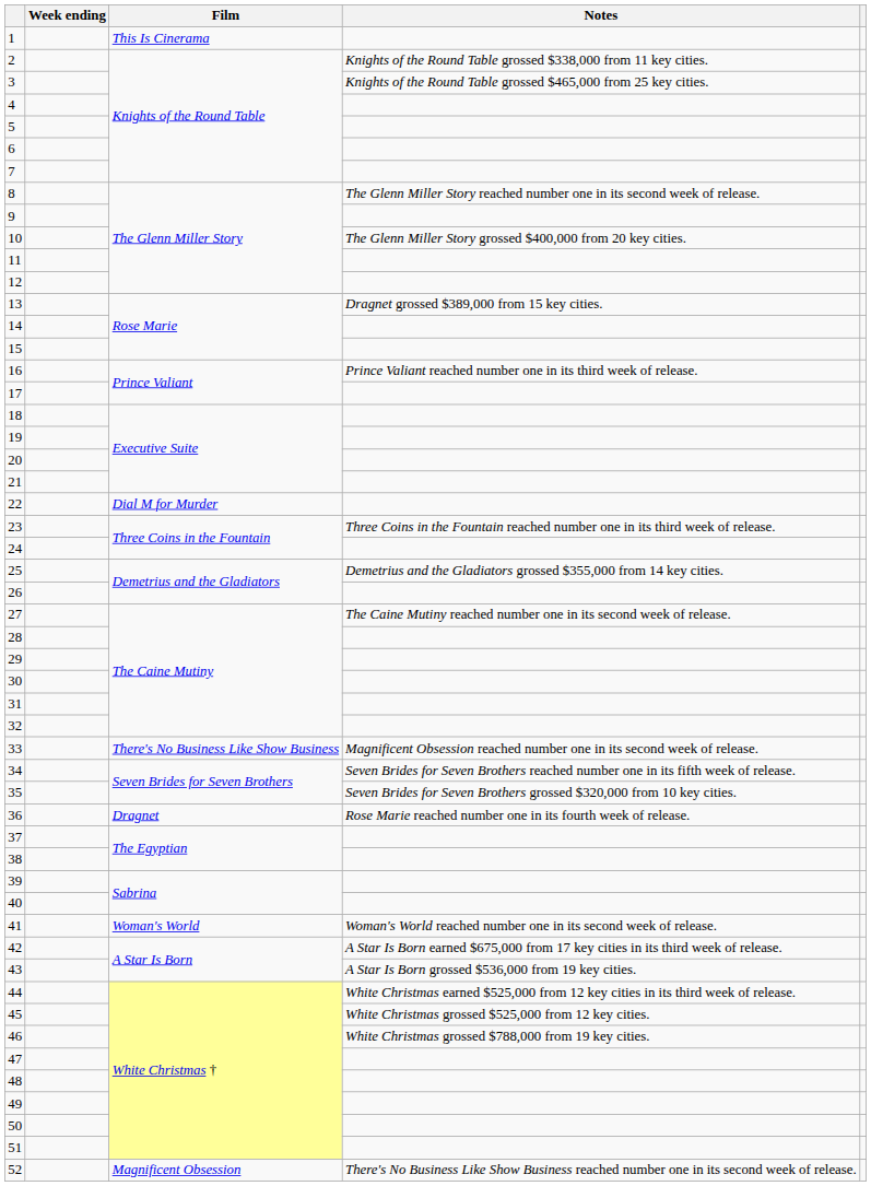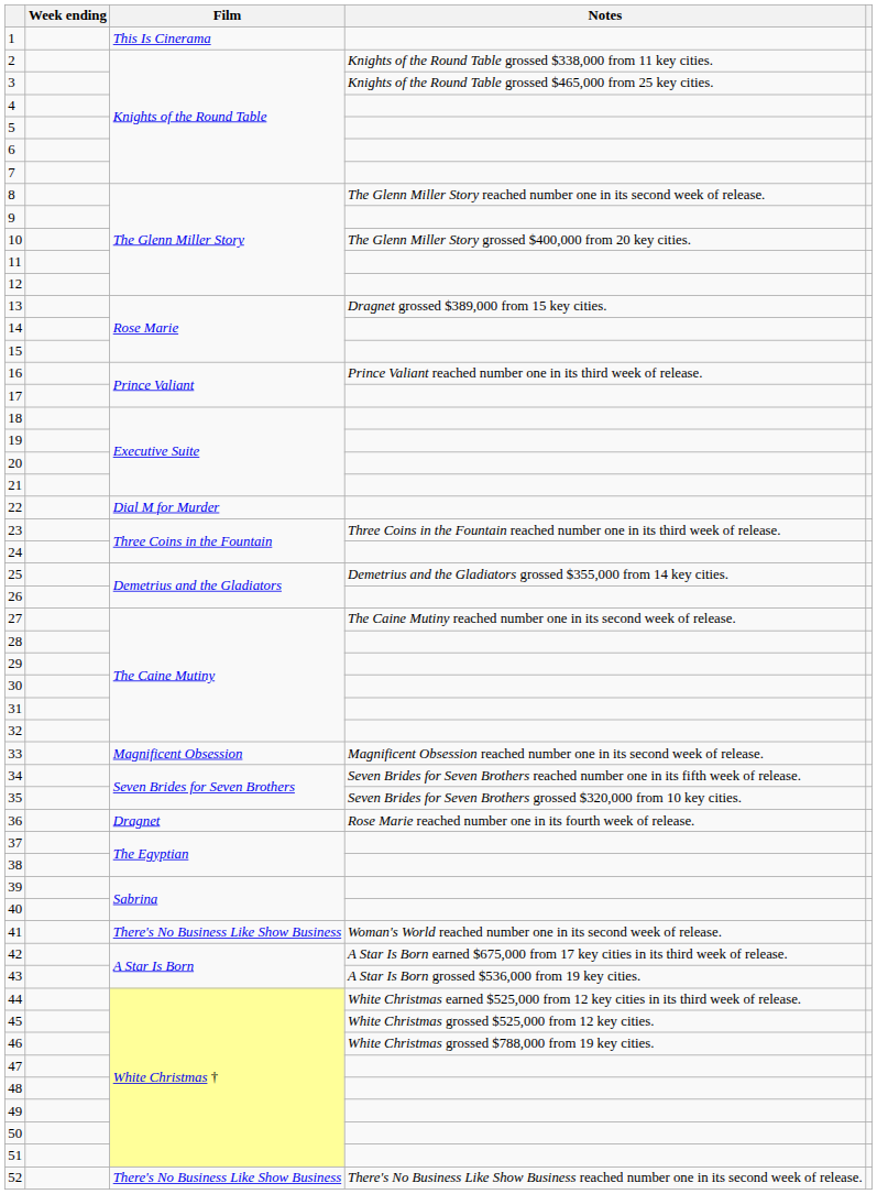33 | Film: There's No Business Like Show Business -> Magnificent Obsession
41 | Film: Woman's World -> There's No Business Like Show Business
52 | Film: Magnificent Obsession -> There's No Business Like Show Business
